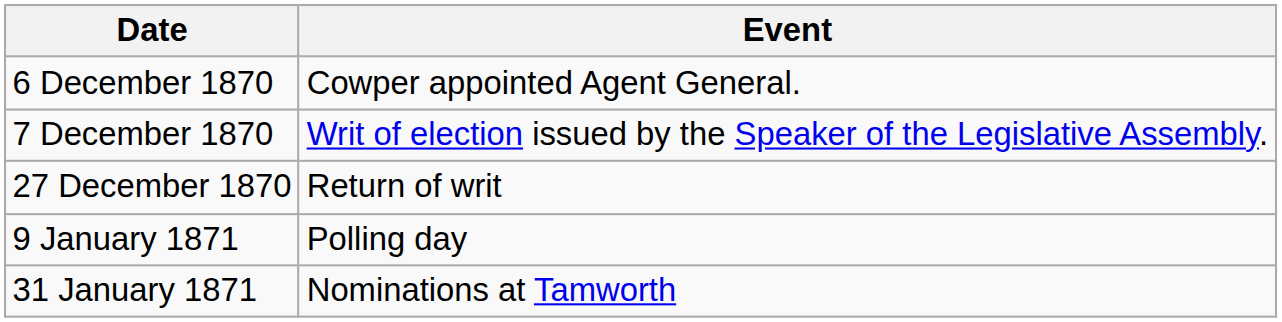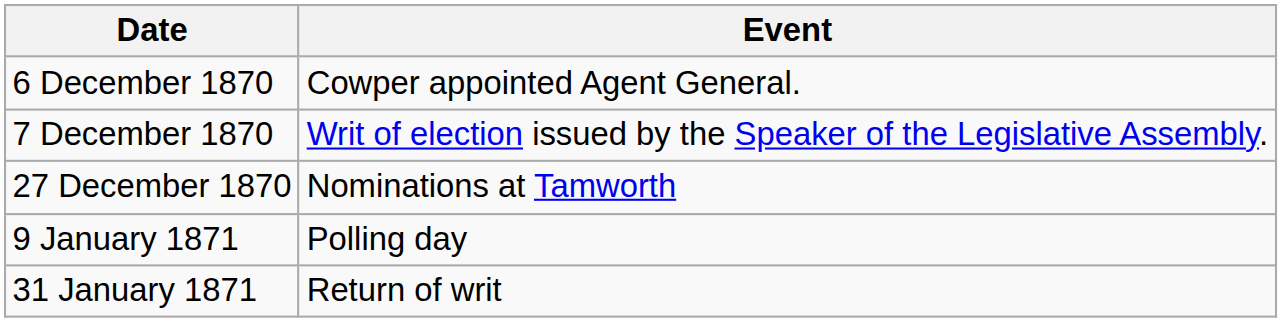27 December 1870 | Event: Return of writ -> Nominations at Tamworth
31 January 1871 | Event: Nominations at Tamworth -> Return of writ
